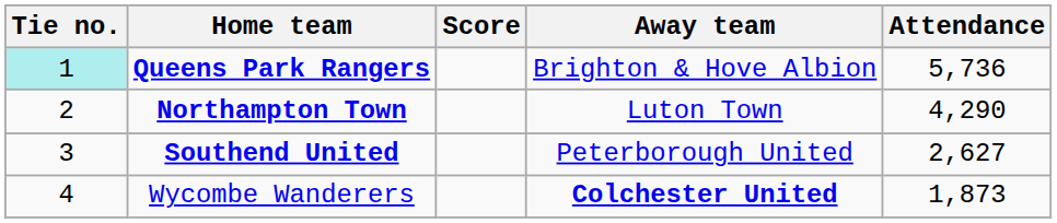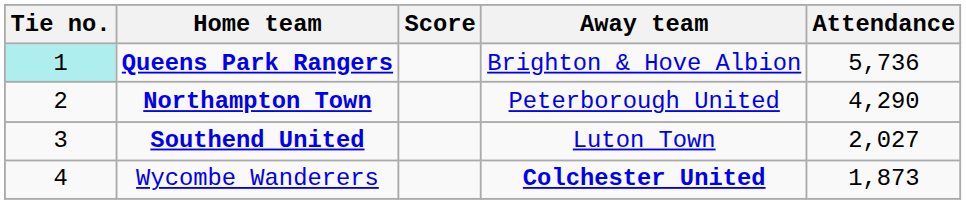Northampton Town | Away team: Luton Town -> Peterborough United
Southend United | Away team: Peterborough United -> Luton Town
Southend United | Attendance: 2,627 -> 2,027
